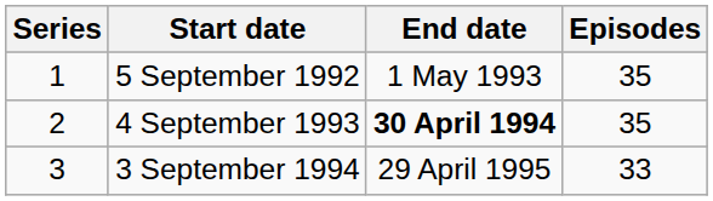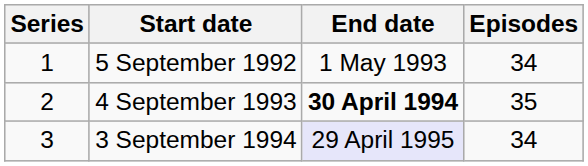5 September 1992 | Episodes: 35 -> 34
3 September 1994 | End date: no background -> lavender background
3 September 1994 | Episodes: 33 -> 34
